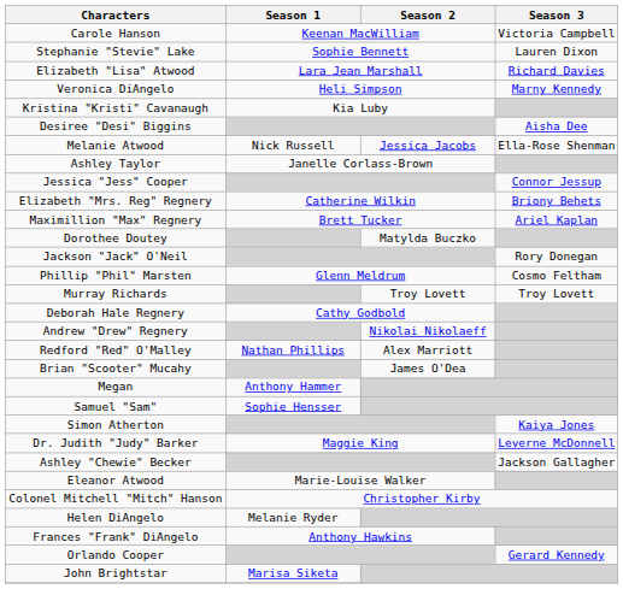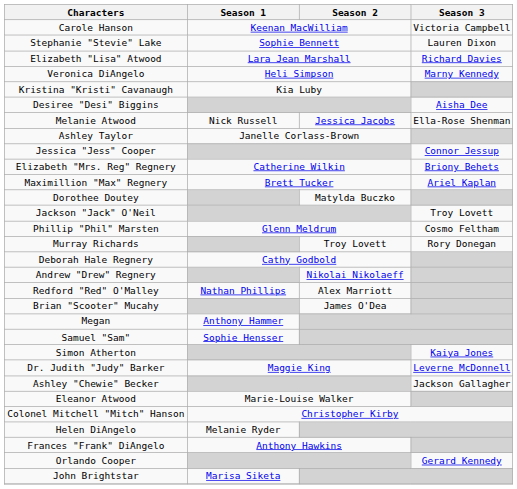Jackson "Jack" O'Neil | Season 3: Rory Donegan -> Troy Lovett
Murray Richards | Season 3: Troy Lovett -> Rory Donegan
